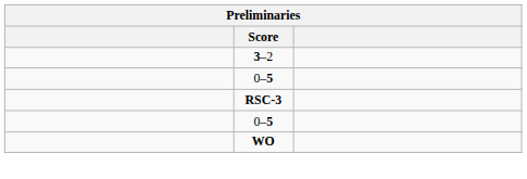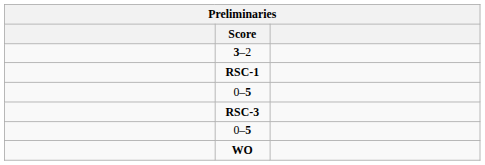+ row: RSC-1
